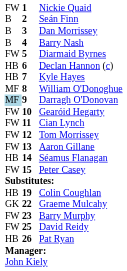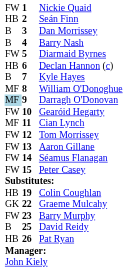Seán Finn | column 1: B -> HB
Kyle Hayes | column 1: HB -> B
Cian Lynch | column 1: FW -> MF
Séamus Flanagan | column 1: HB -> FW
David Reidy | column 1: FW -> B
